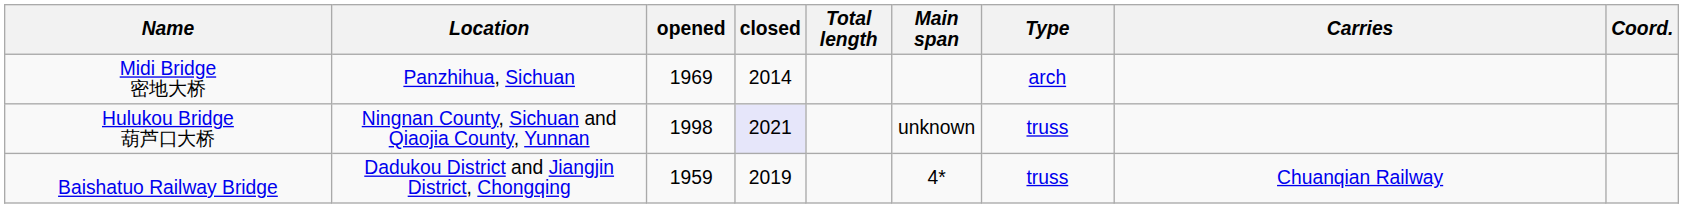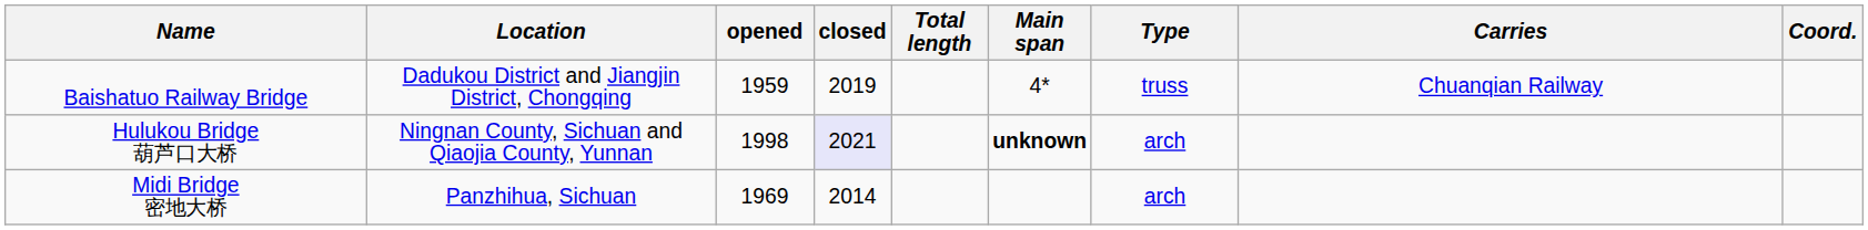rows swapped: Baishatuo Railway Bridge <-> Midi Bridge 密地大桥
Hulukou Bridge 葫芦口大桥 | Main span: normal -> bold
Hulukou Bridge 葫芦口大桥 | Type: truss -> arch
